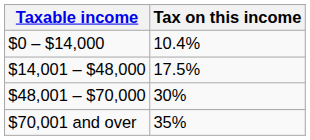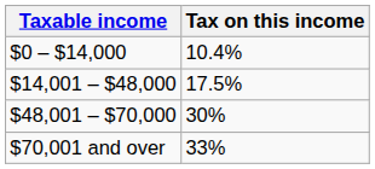$70,001 and over | Tax on this income: 35% -> 33%
